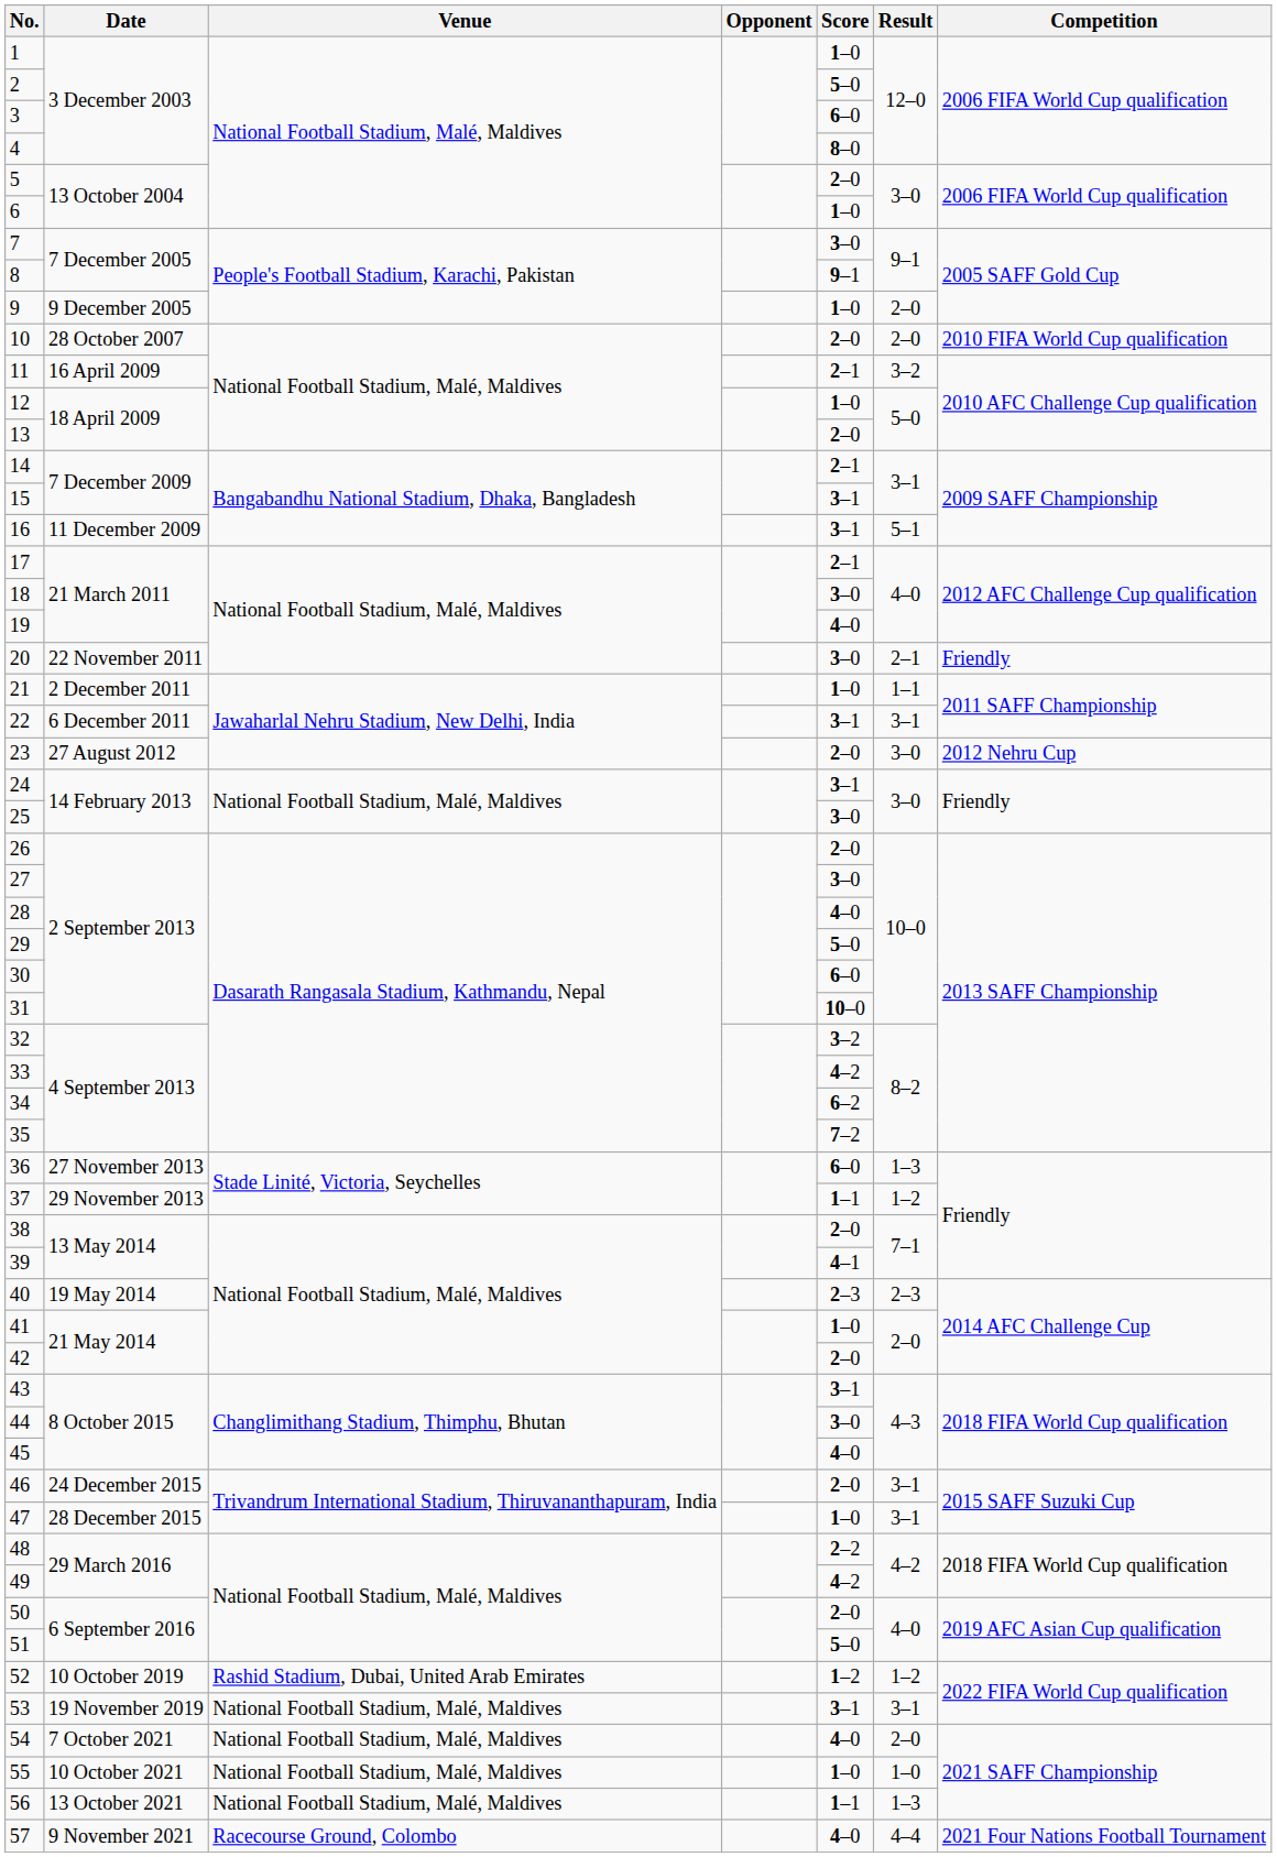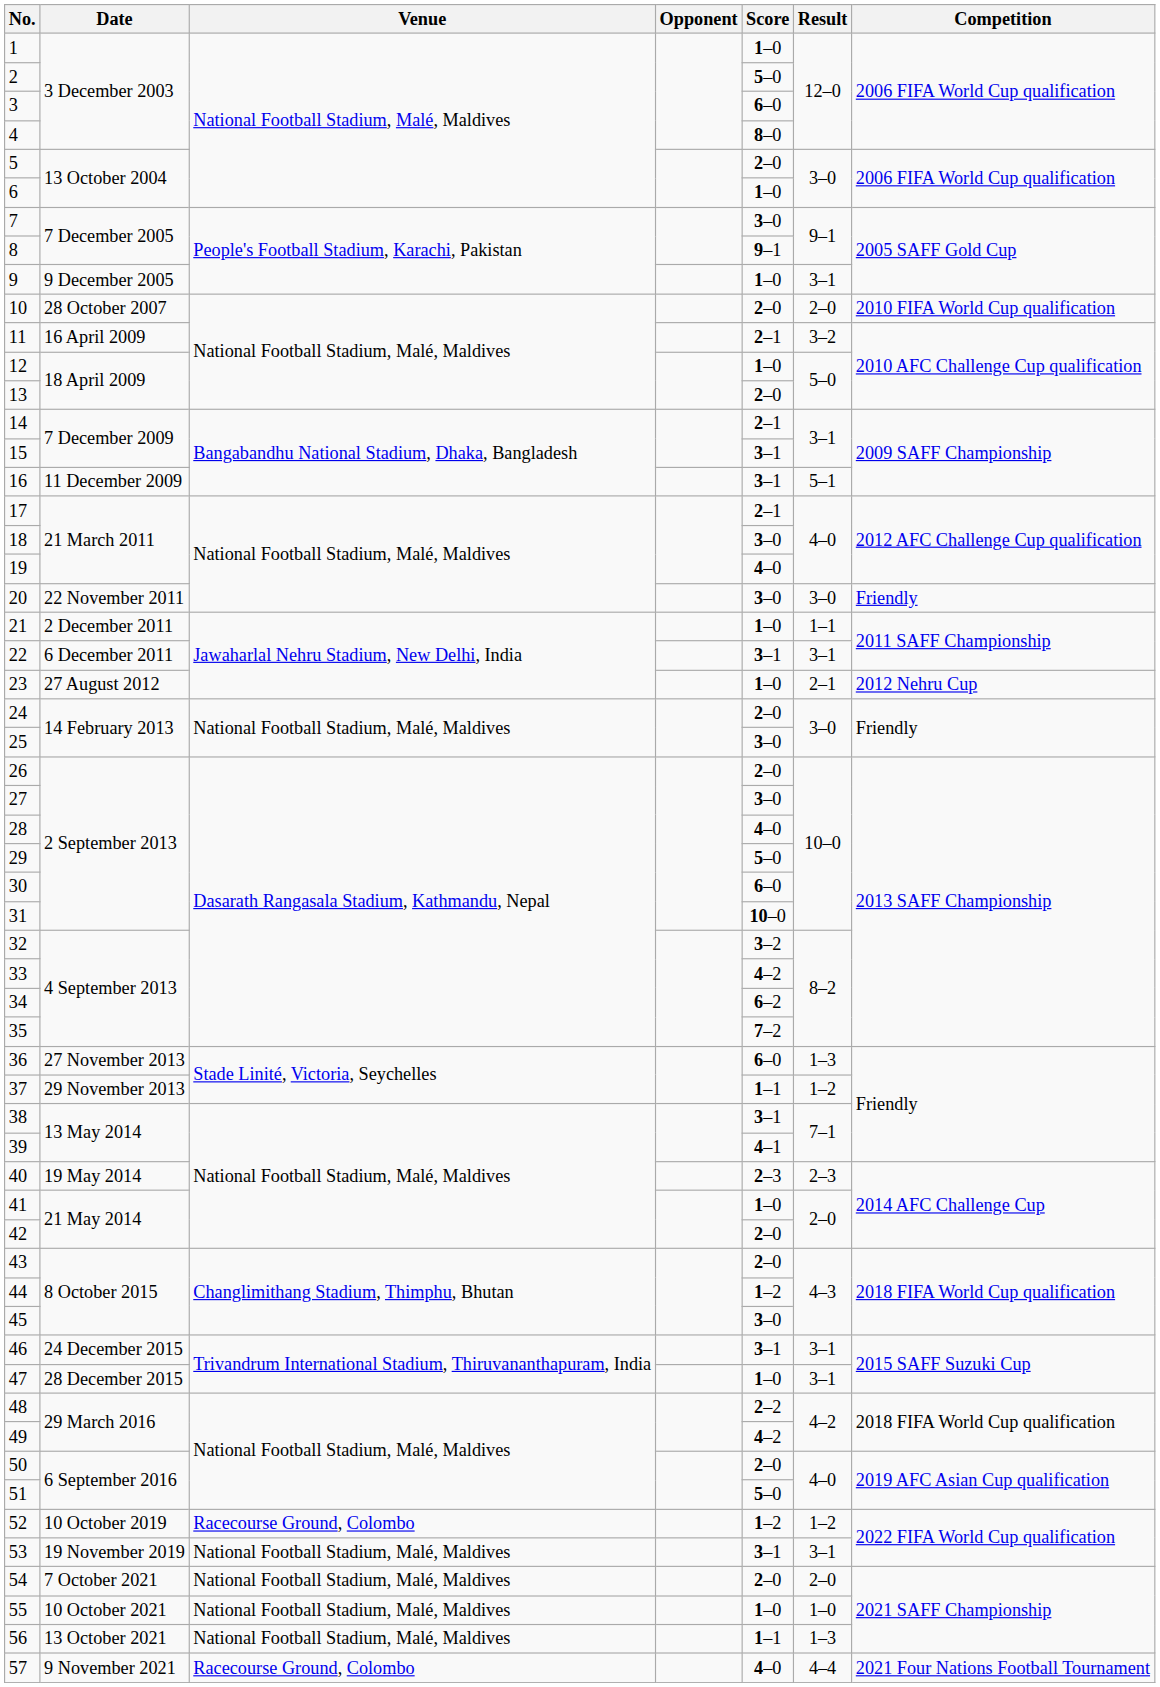9 | Result: 2–0 -> 3–1
20 | Result: 2–1 -> 3–0
23 | Score: 2–0 -> 1–0
23 | Result: 3–0 -> 2–1
24 | Score: 3–1 -> 2–0
38 | Score: 2–0 -> 3–1
43 | Score: 3–1 -> 2–0
44 | Score: 3–0 -> 1–2
45 | Score: 4–0 -> 3–0
46 | Score: 2–0 -> 3–1
52 | Venue: Rashid Stadium, Dubai, United Arab Emirates -> Racecourse Ground, Colombo
54 | Score: 4–0 -> 2–0
